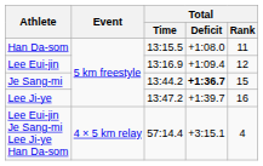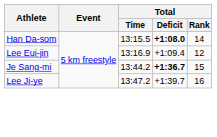Han Da-som | Total / Deficit: normal -> bold
Han Da-som | Total / Rank: 11 -> 14
- row: Lee Eui-jin Je Sang-mi Lee Ji-ye Han Da-som | 4 × 5 km relay | 57:14.4 | +3:15.1 | 4
